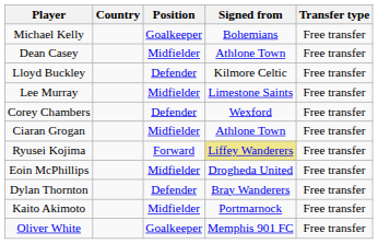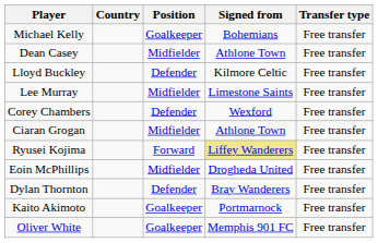Kaito Akimoto | Position: Midfielder -> Goalkeeper
